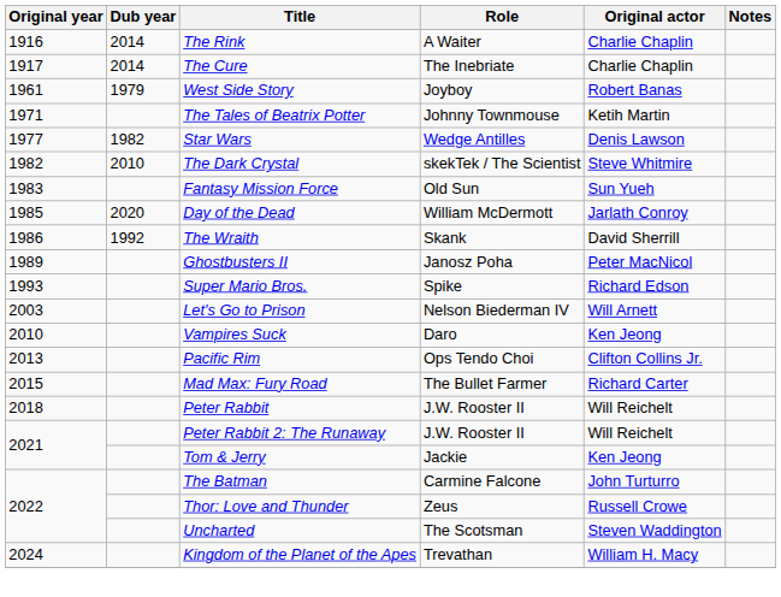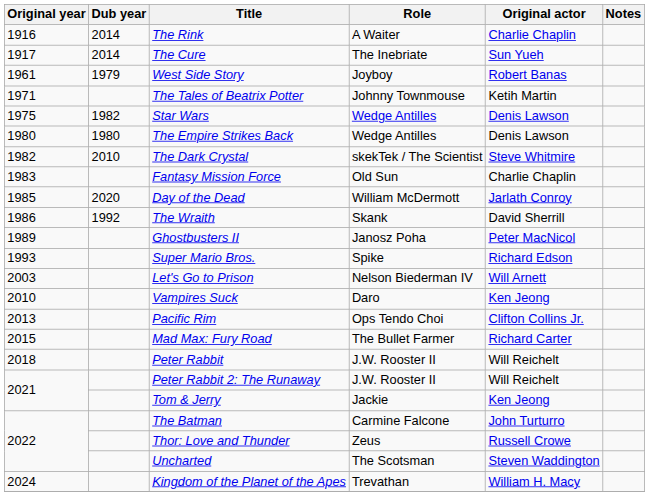The Cure | Original actor: Charlie Chaplin -> Sun Yueh
Star Wars | Original year: 1977 -> 1975
+ row: 1980 | 1980 | The Empire Strikes Back | Wedge Antilles | Denis Lawson
Fantasy Mission Force | Original actor: Sun Yueh -> Charlie Chaplin
